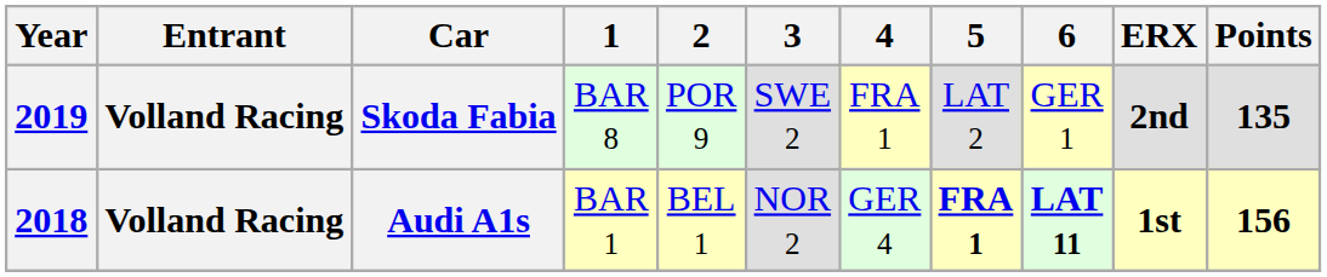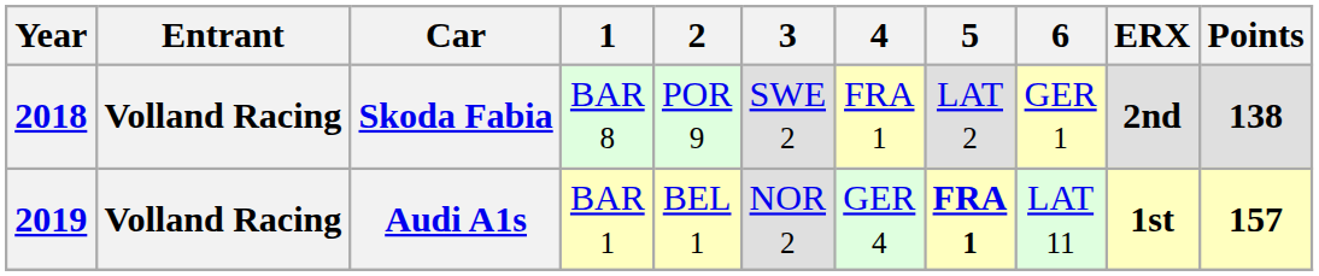Skoda Fabia | Year: 2019 -> 2018
Skoda Fabia | Points: 135 -> 138
Audi A1s | Year: 2018 -> 2019
Audi A1s | 6: bold -> normal
Audi A1s | Points: 156 -> 157
